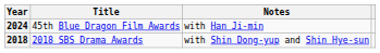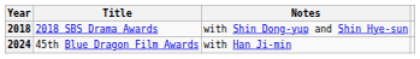rows swapped: 2018 <-> 2024
